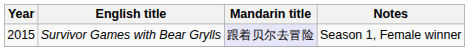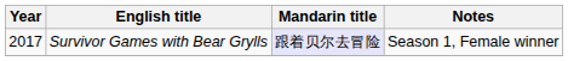Survivor Games with Bear Grylls | Year: 2015 -> 2017
